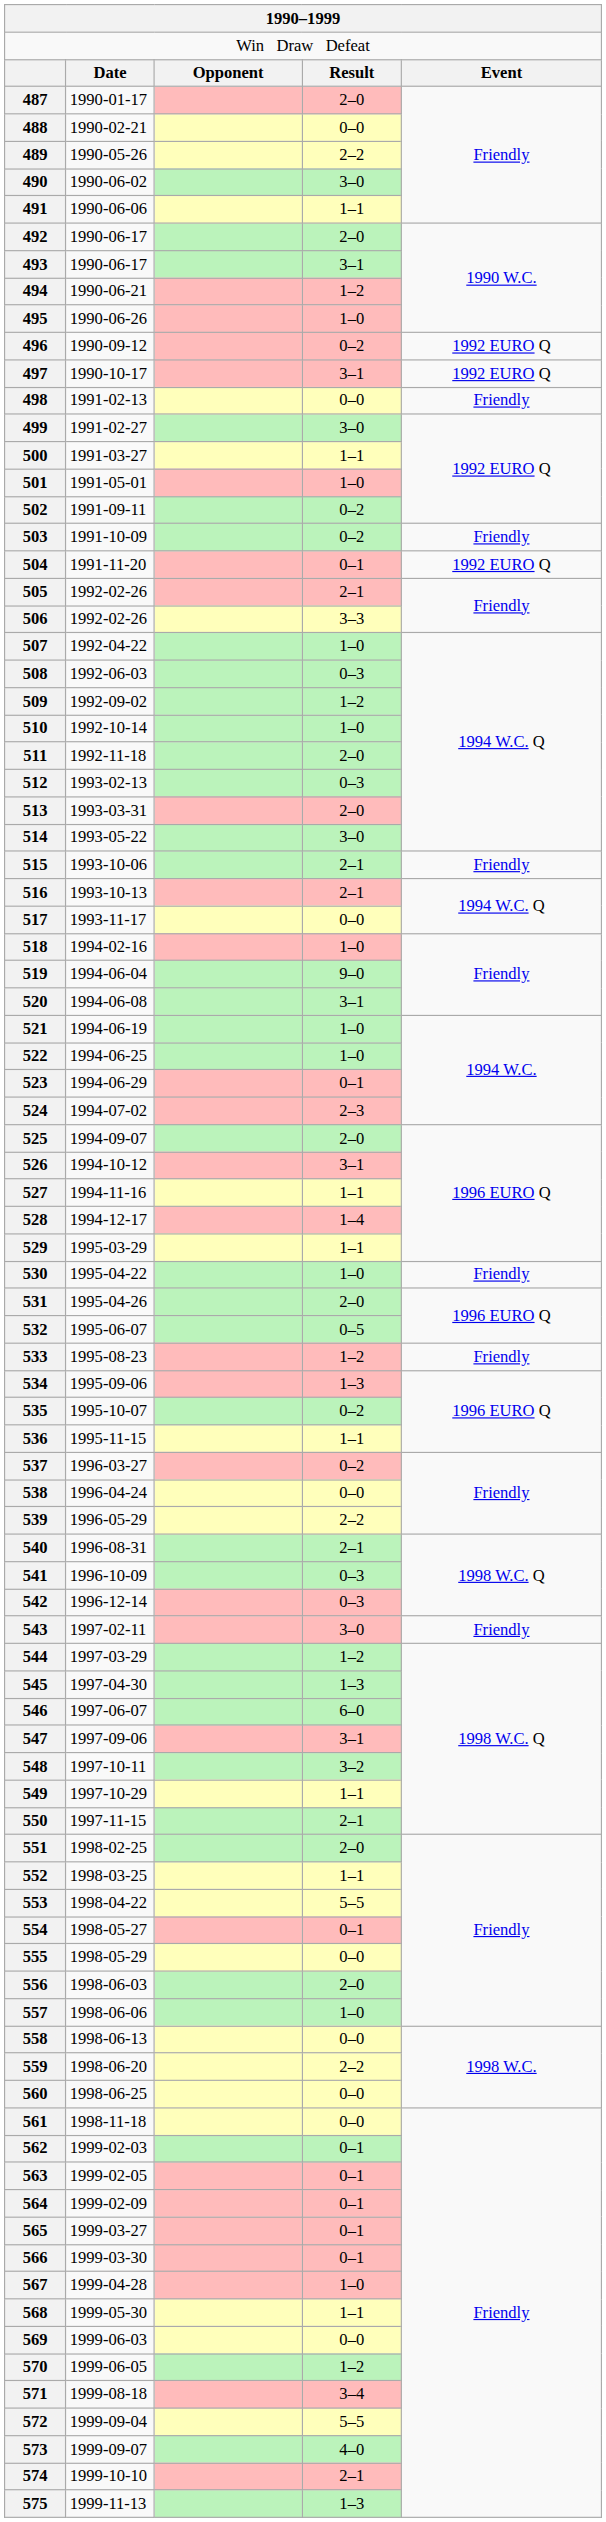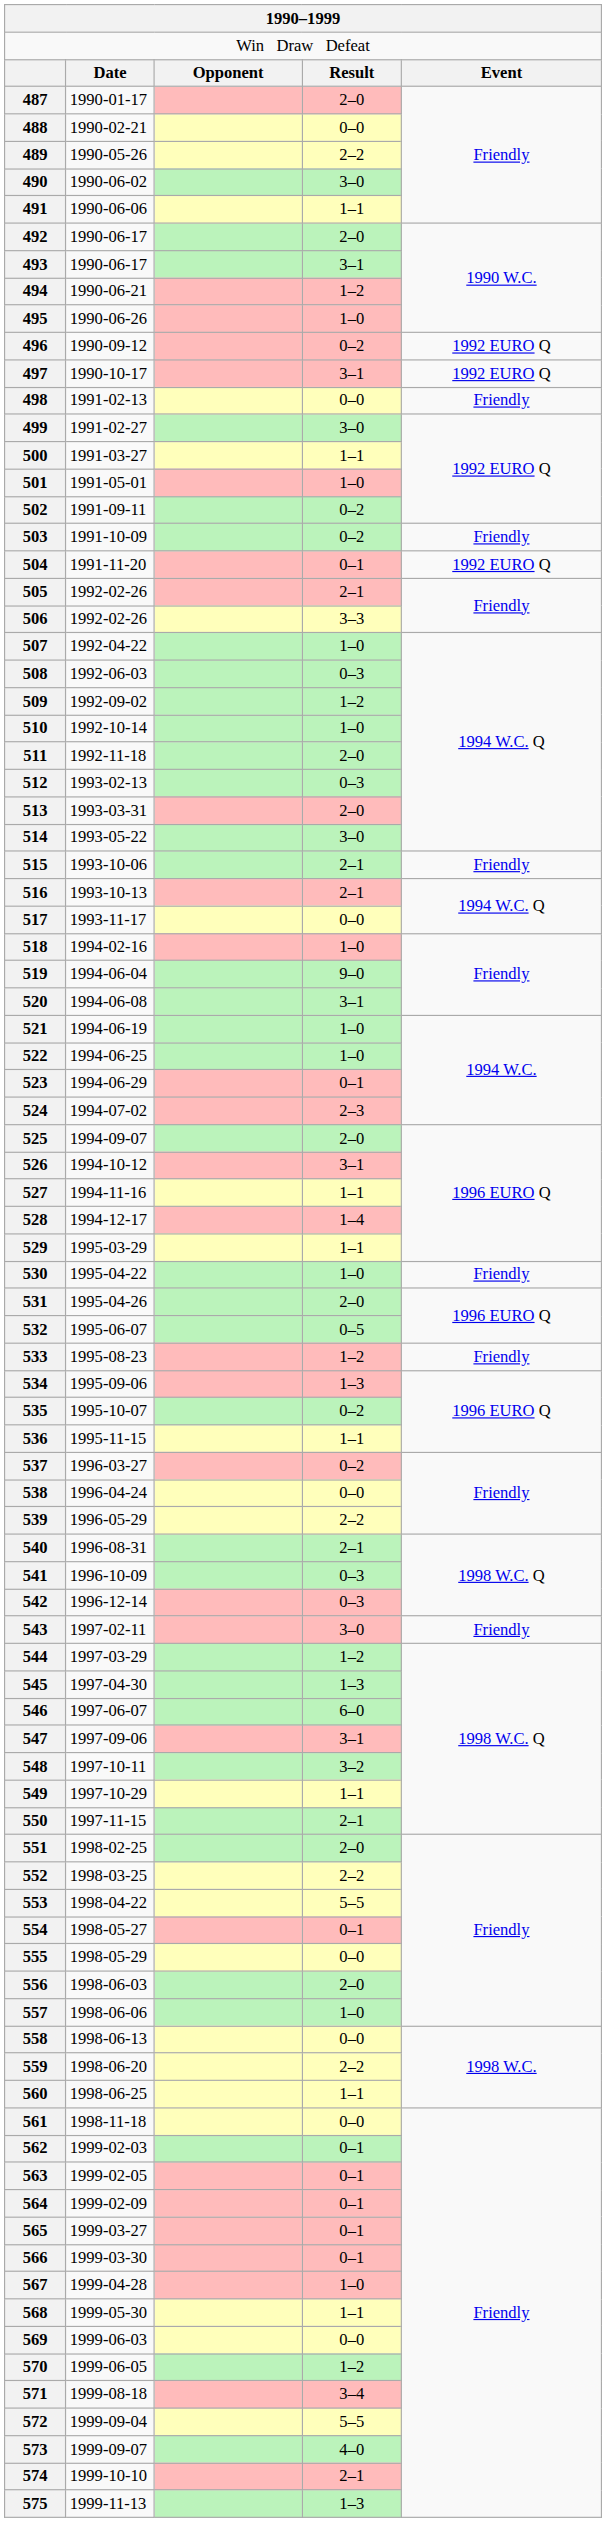552 | column 4: 1–1 -> 2–2
560 | column 4: 0–0 -> 1–1
